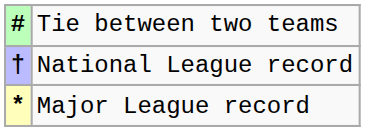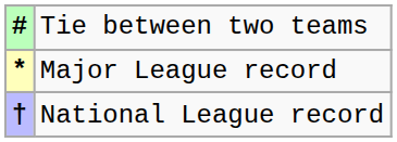rows swapped: † <-> *
